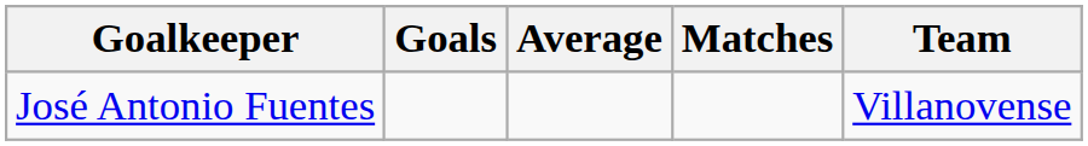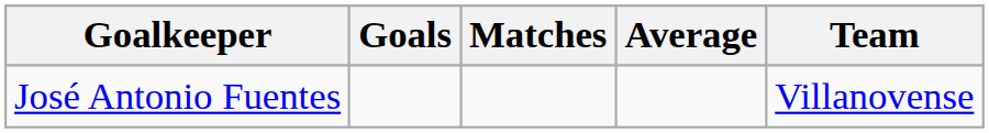columns swapped: Matches <-> Average
